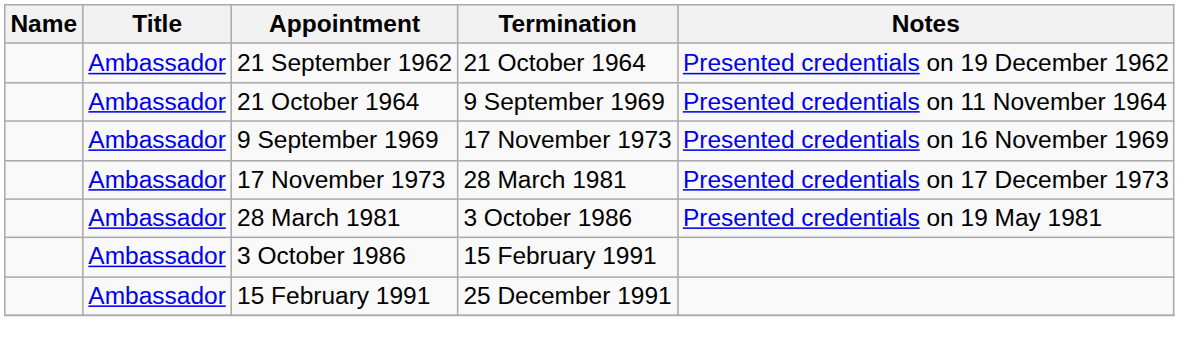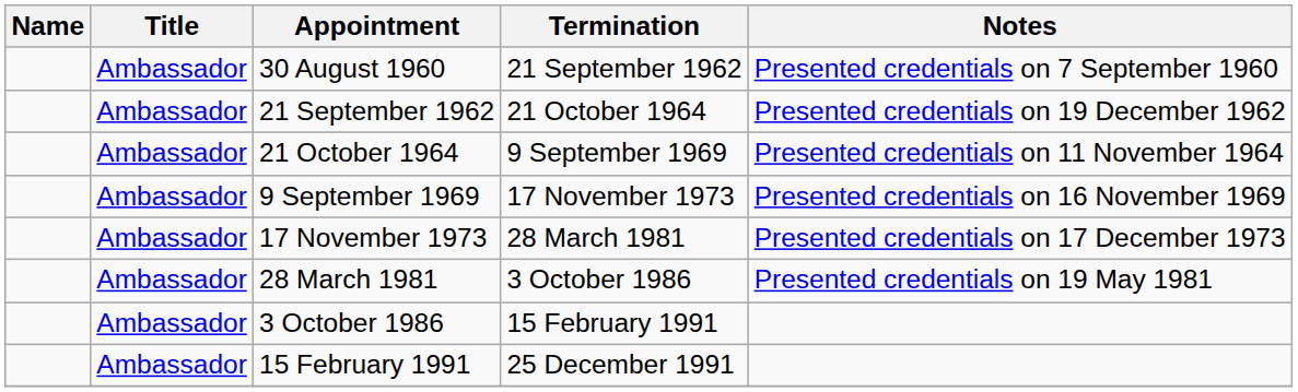+ row: Ambassador | 30 August 1960 | 21 September 1962 | Presented credentials on 7 September 1960
